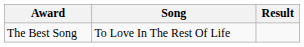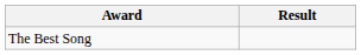- column: Song | To Love In The Rest Of Life
